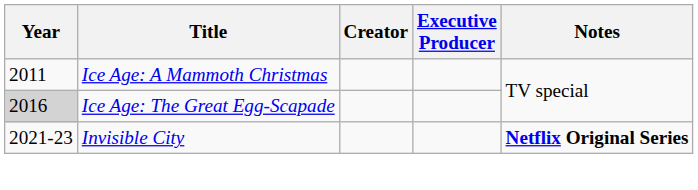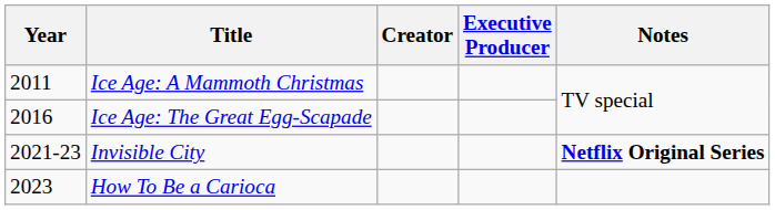Ice Age: The Great Egg-Scapade | Year: lightgrey background -> no background
+ row: 2023 | How To Be a Carioca
